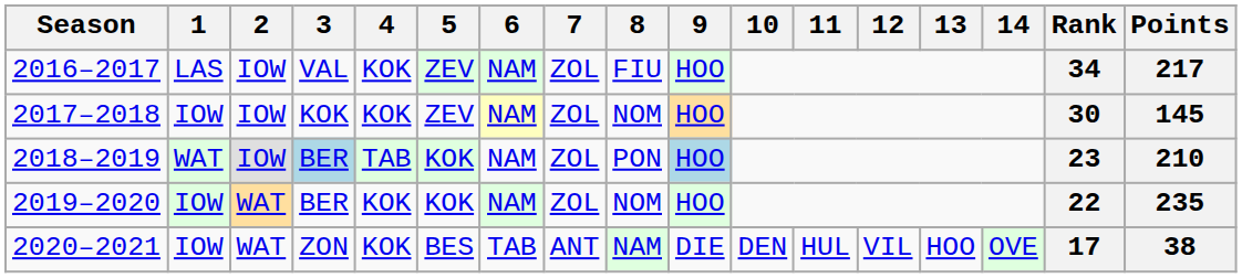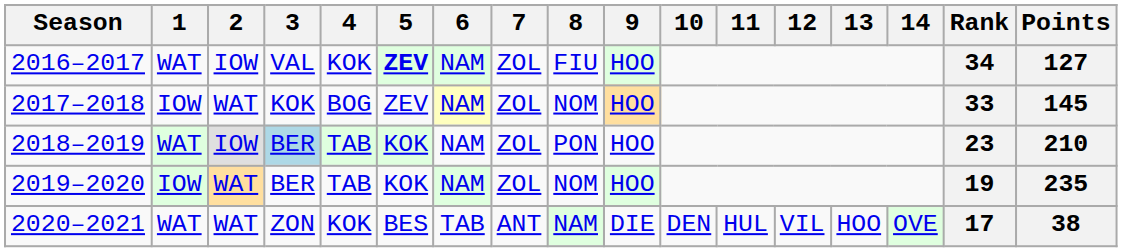2016–2017 | 1: LAS -> WAT
2016–2017 | 5: normal -> bold
2016–2017 | Points: 217 -> 127
2017–2018 | 2: IOW -> WAT
2017–2018 | 4: KOK -> BOG
2017–2018 | Rank: 30 -> 33
2018–2019 | 9: lightblue background -> no background
2019–2020 | 4: KOK -> TAB
2019–2020 | Rank: 22 -> 19
2020–2021 | 1: IOW -> WAT
